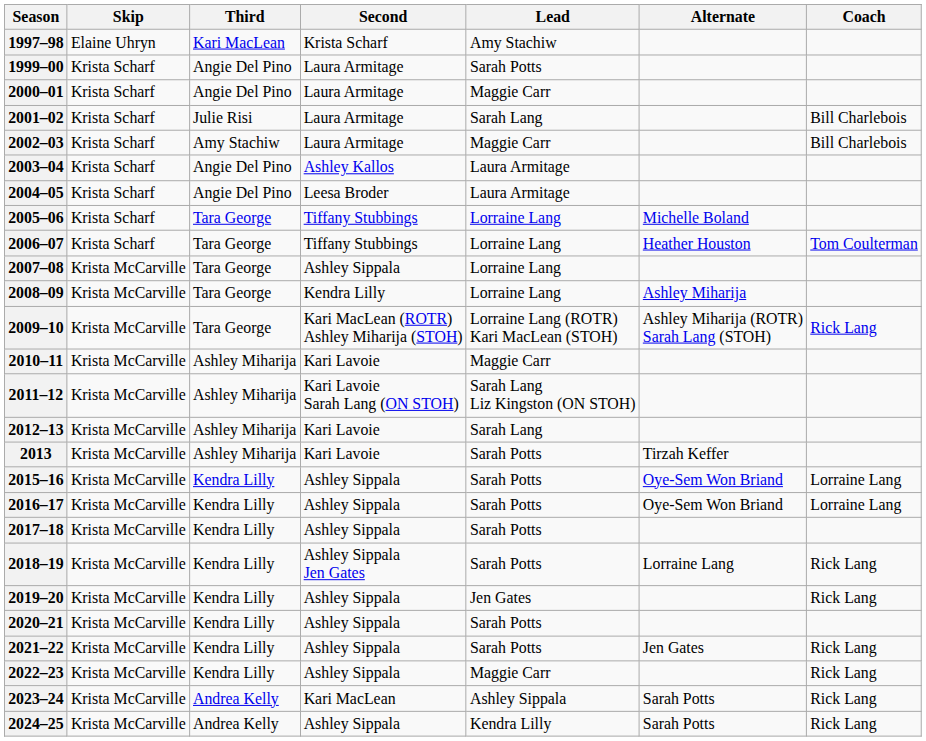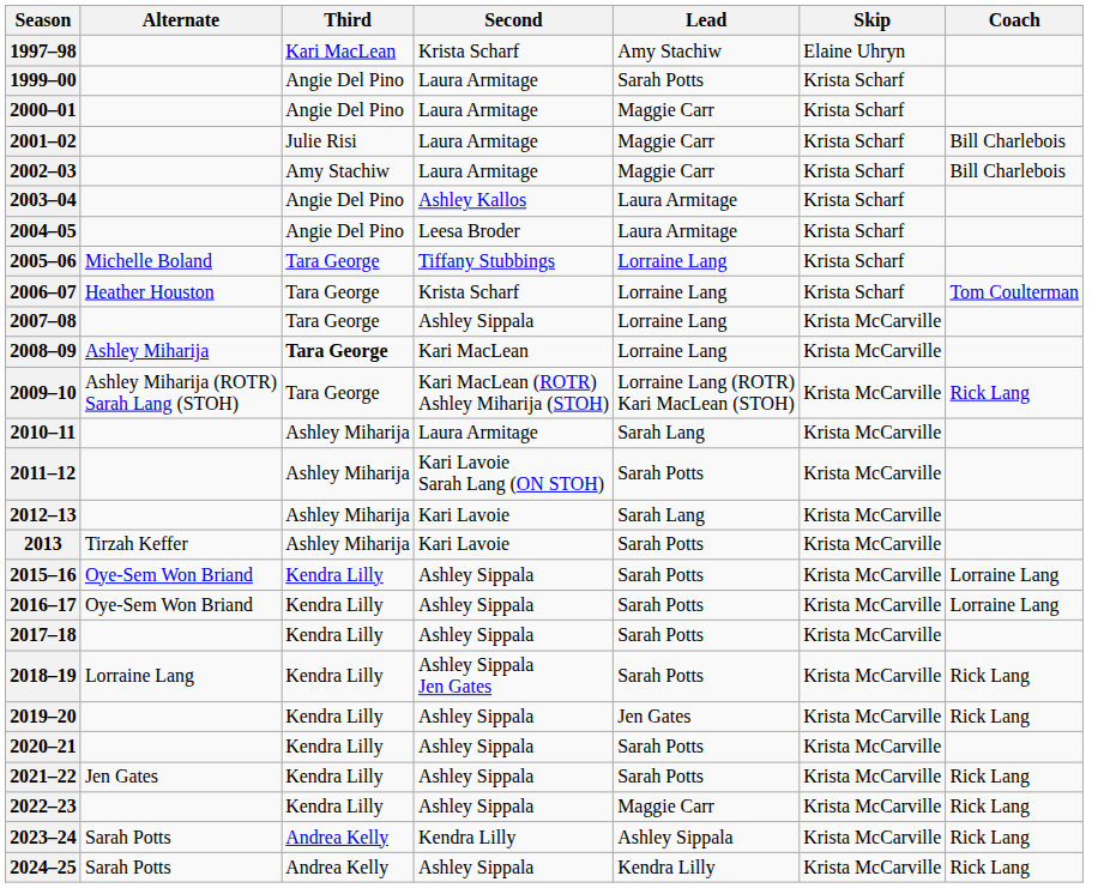columns swapped: Skip <-> Alternate
2001–02 | Lead: Sarah Lang -> Maggie Carr
2006–07 | Second: Tiffany Stubbings -> Krista Scharf
2008–09 | Third: normal -> bold
2008–09 | Second: Kendra Lilly -> Kari MacLean
2010–11 | Second: Kari Lavoie -> Laura Armitage
2010–11 | Lead: Maggie Carr -> Sarah Lang
2011–12 | Lead: Sarah Lang Liz Kingston (ON STOH) -> Sarah Potts
2023–24 | Second: Kari MacLean -> Kendra Lilly
